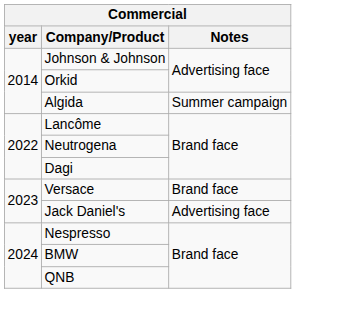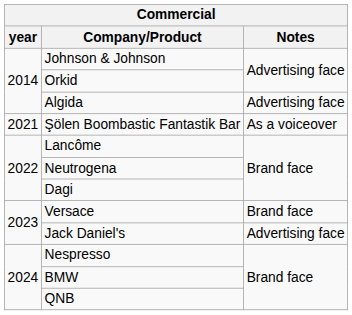Algida | Notes: Summer campaign -> Advertising face
+ row: 2021 | Şölen Boombastic Fantastik Bar | As a voiceover
